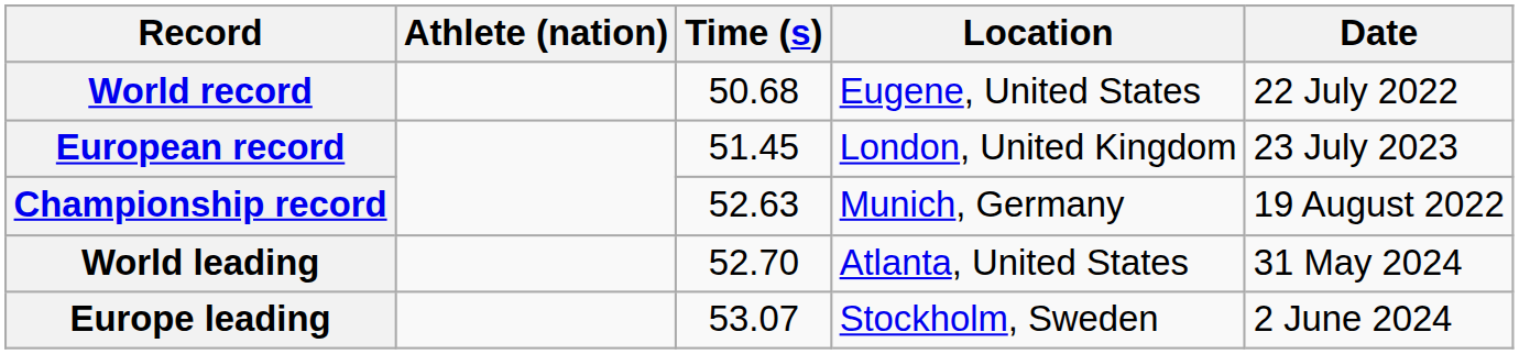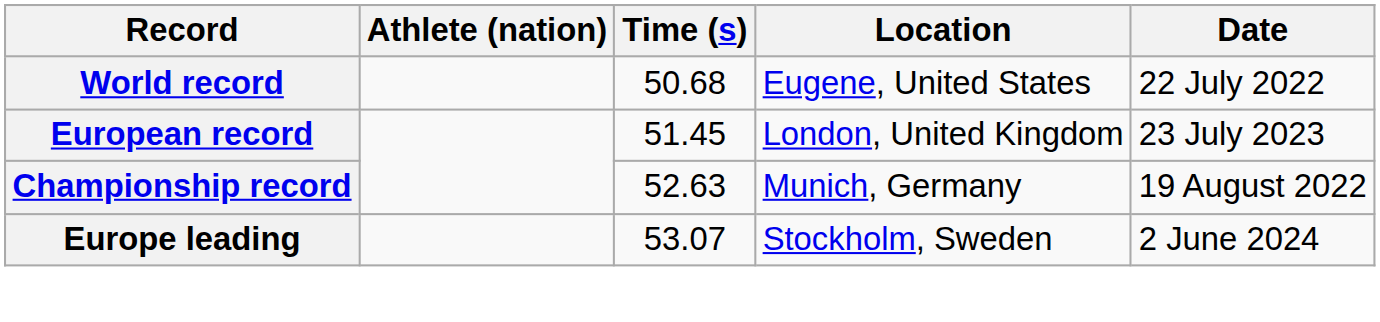- row: World leading | 52.70 | Atlanta, United States | 31 May 2024
